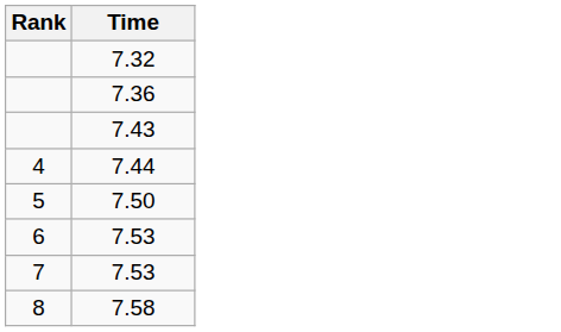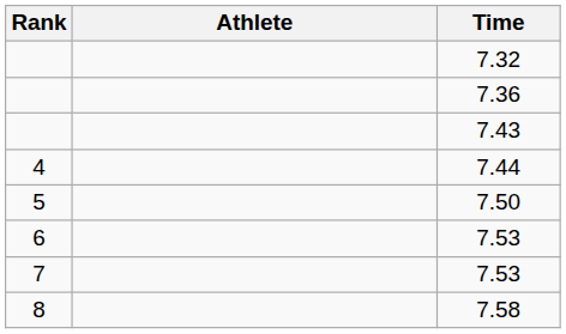+ column: Athlete
